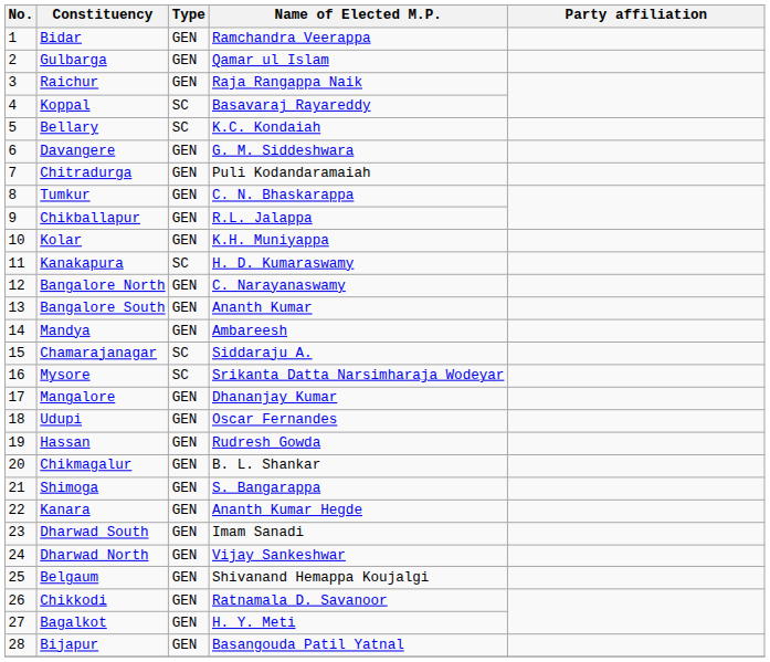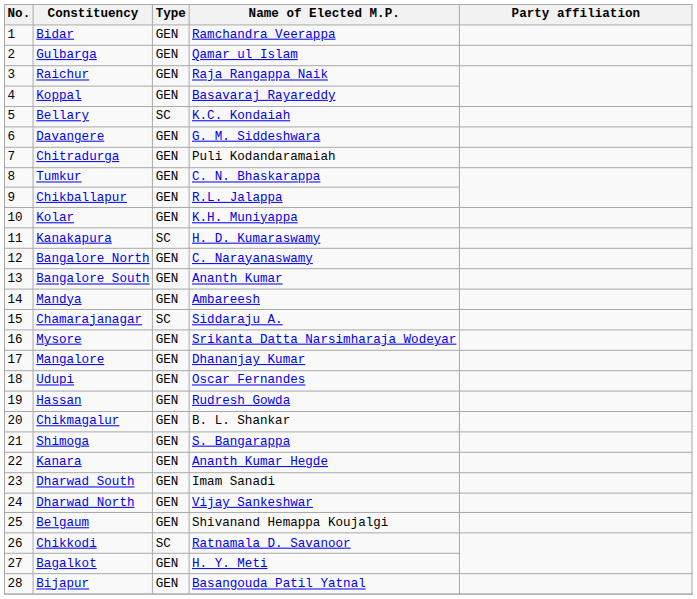Koppal | Type: SC -> GEN
Mysore | Type: SC -> GEN
Chikkodi | Type: GEN -> SC
